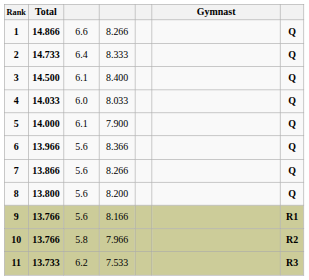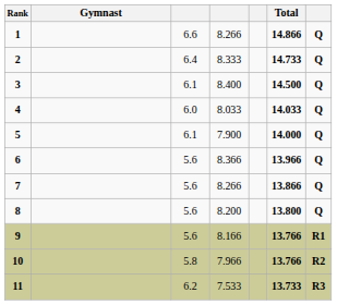columns swapped: Gymnast <-> Total
